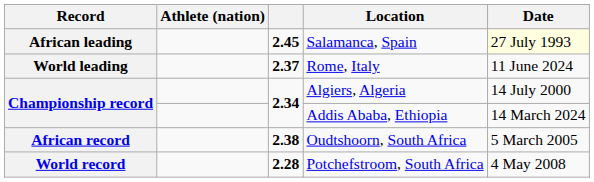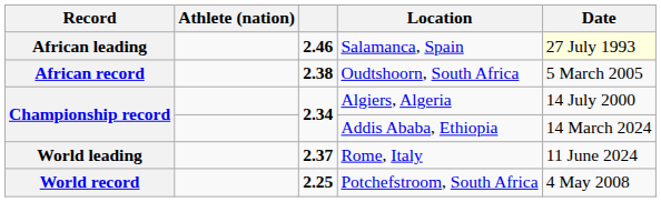Salamanca, Spain | column 3: 2.45 -> 2.46
rows swapped: Oudtshoorn, South Africa <-> Rome, Italy
Potchefstroom, South Africa | column 3: 2.28 -> 2.25
